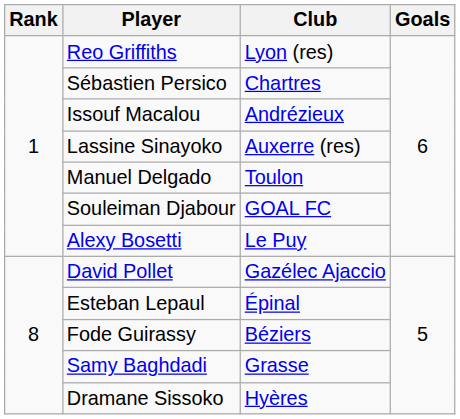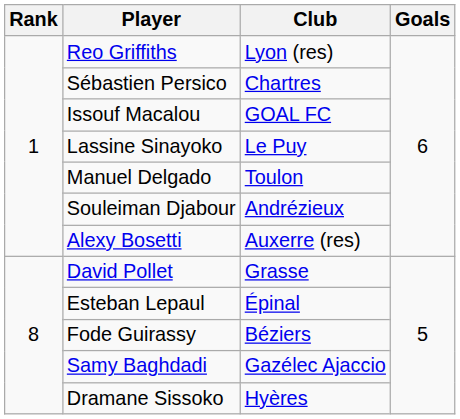Issouf Macalou | Club: Andrézieux -> GOAL FC
Lassine Sinayoko | Club: Auxerre (res) -> Le Puy
Souleiman Djabour | Club: GOAL FC -> Andrézieux
Alexy Bosetti | Club: Le Puy -> Auxerre (res)
David Pollet | Club: Gazélec Ajaccio -> Grasse
Samy Baghdadi | Club: Grasse -> Gazélec Ajaccio
